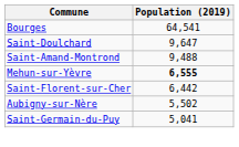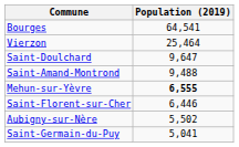+ row: Vierzon | 25,464
Saint-Florent-sur-Cher | Population (2019): 6,442 -> 6,446
